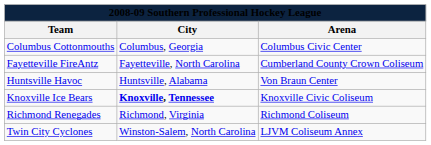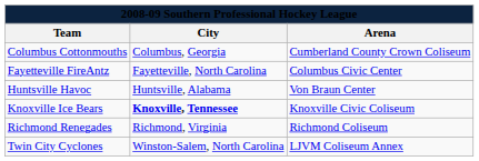Columbus Cottonmouths | Arena: Columbus Civic Center -> Cumberland County Crown Coliseum
Fayetteville FireAntz | Arena: Cumberland County Crown Coliseum -> Columbus Civic Center
